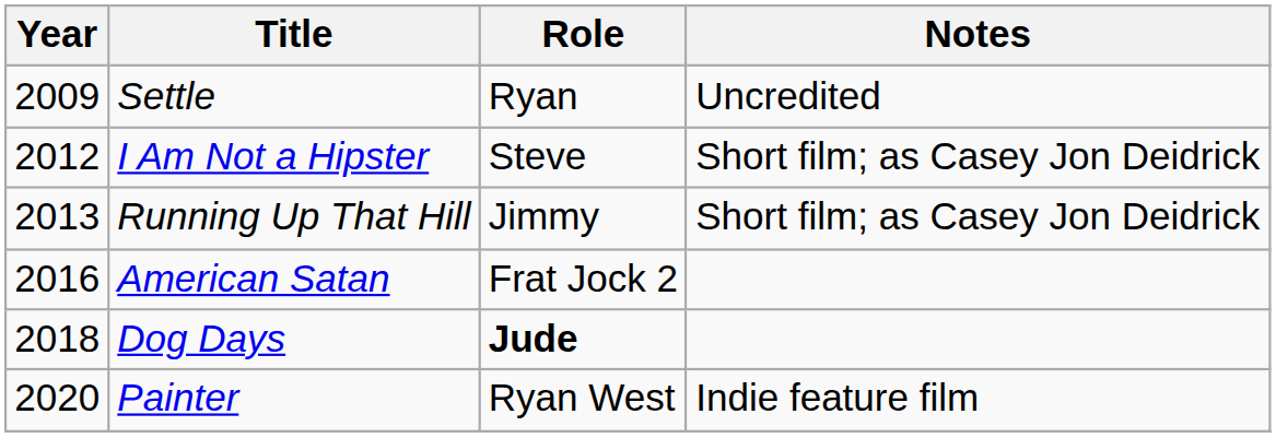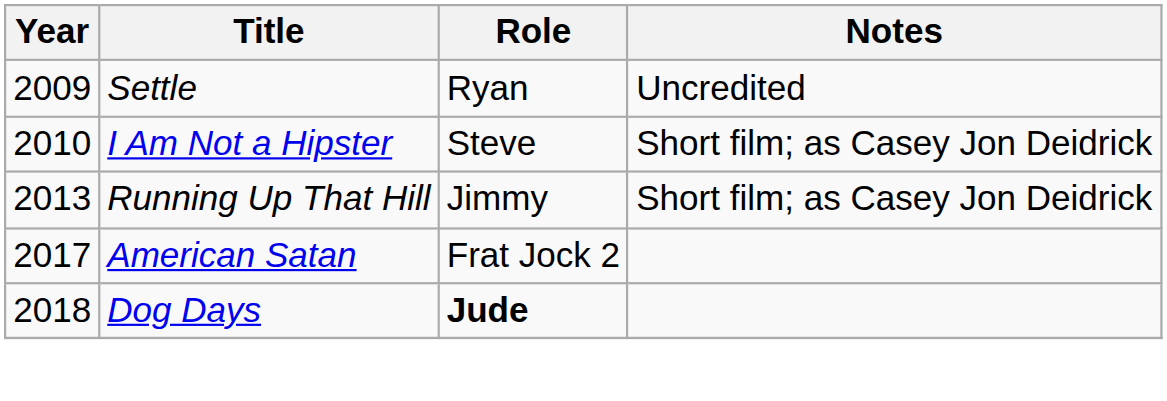I Am Not a Hipster | Year: 2012 -> 2010
American Satan | Year: 2016 -> 2017
- row: 2020 | Painter | Ryan West | Indie feature film
